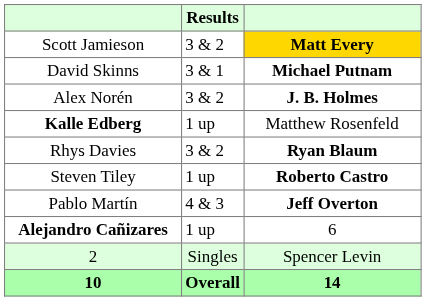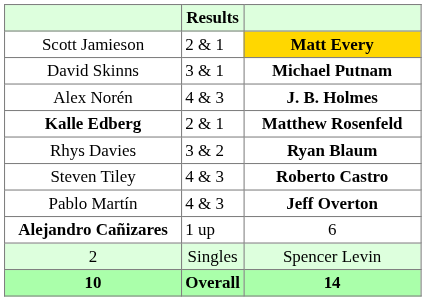Scott Jamieson | Results: 3 & 2 -> 2 & 1
Alex Norén | Results: 3 & 2 -> 4 & 3
Kalle Edberg | Results: 1 up -> 2 & 1
Kalle Edberg | column 3: normal -> bold
Steven Tiley | Results: 1 up -> 4 & 3
